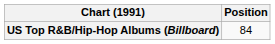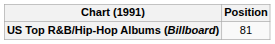US Top R&B/Hip-Hop Albums (Billboard) | Position: 84 -> 81
